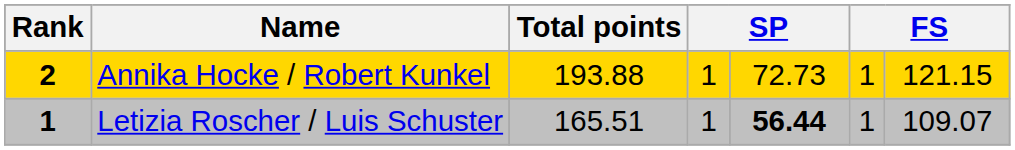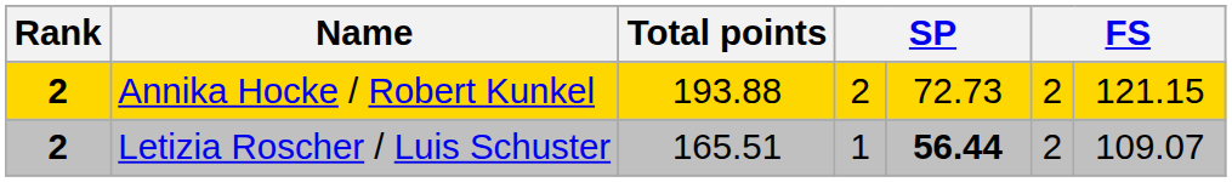Annika Hocke / Robert Kunkel | column 4: 1 -> 2
Annika Hocke / Robert Kunkel | column 6: 1 -> 2
Letizia Roscher / Luis Schuster | Rank: 1 -> 2
Letizia Roscher / Luis Schuster | column 6: 1 -> 2
